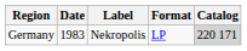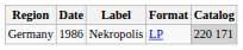Germany | Date: 1983 -> 1986
